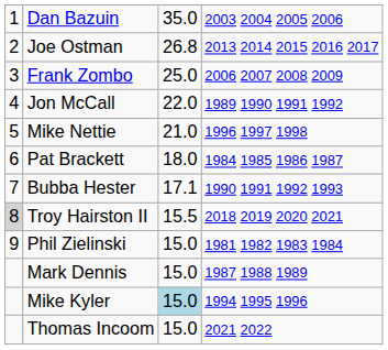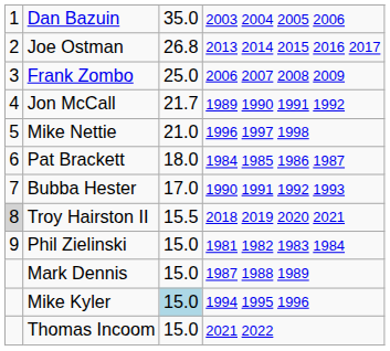Jon McCall | column 3: 22.0 -> 21.7
Bubba Hester | column 3: 17.1 -> 17.0
